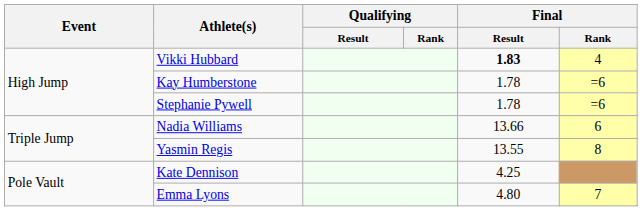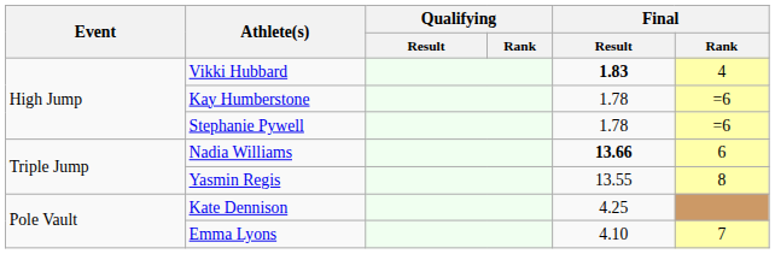Nadia Williams | Final / Result: normal -> bold
Emma Lyons | Final / Result: 4.80 -> 4.10
